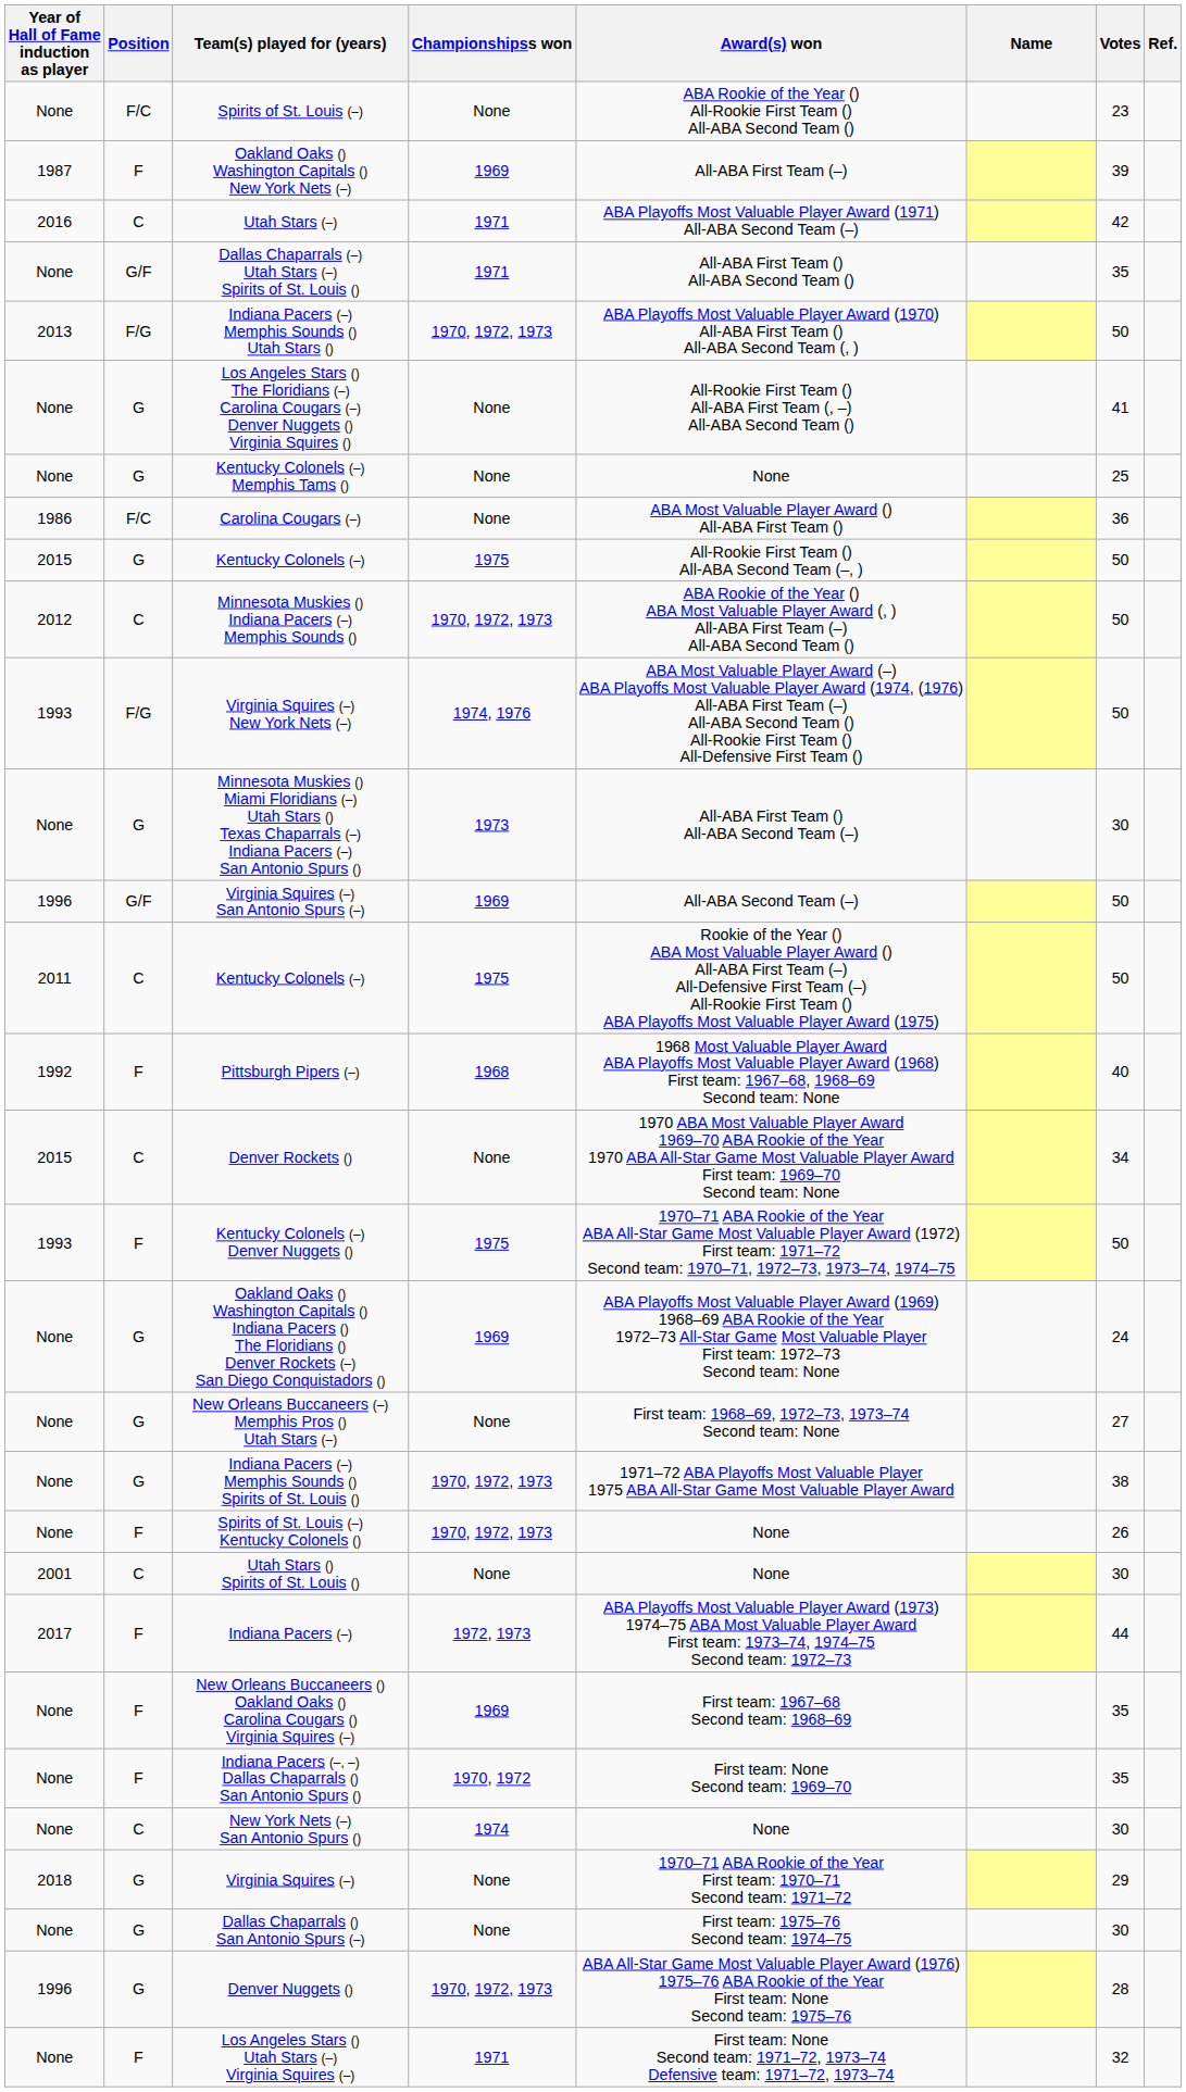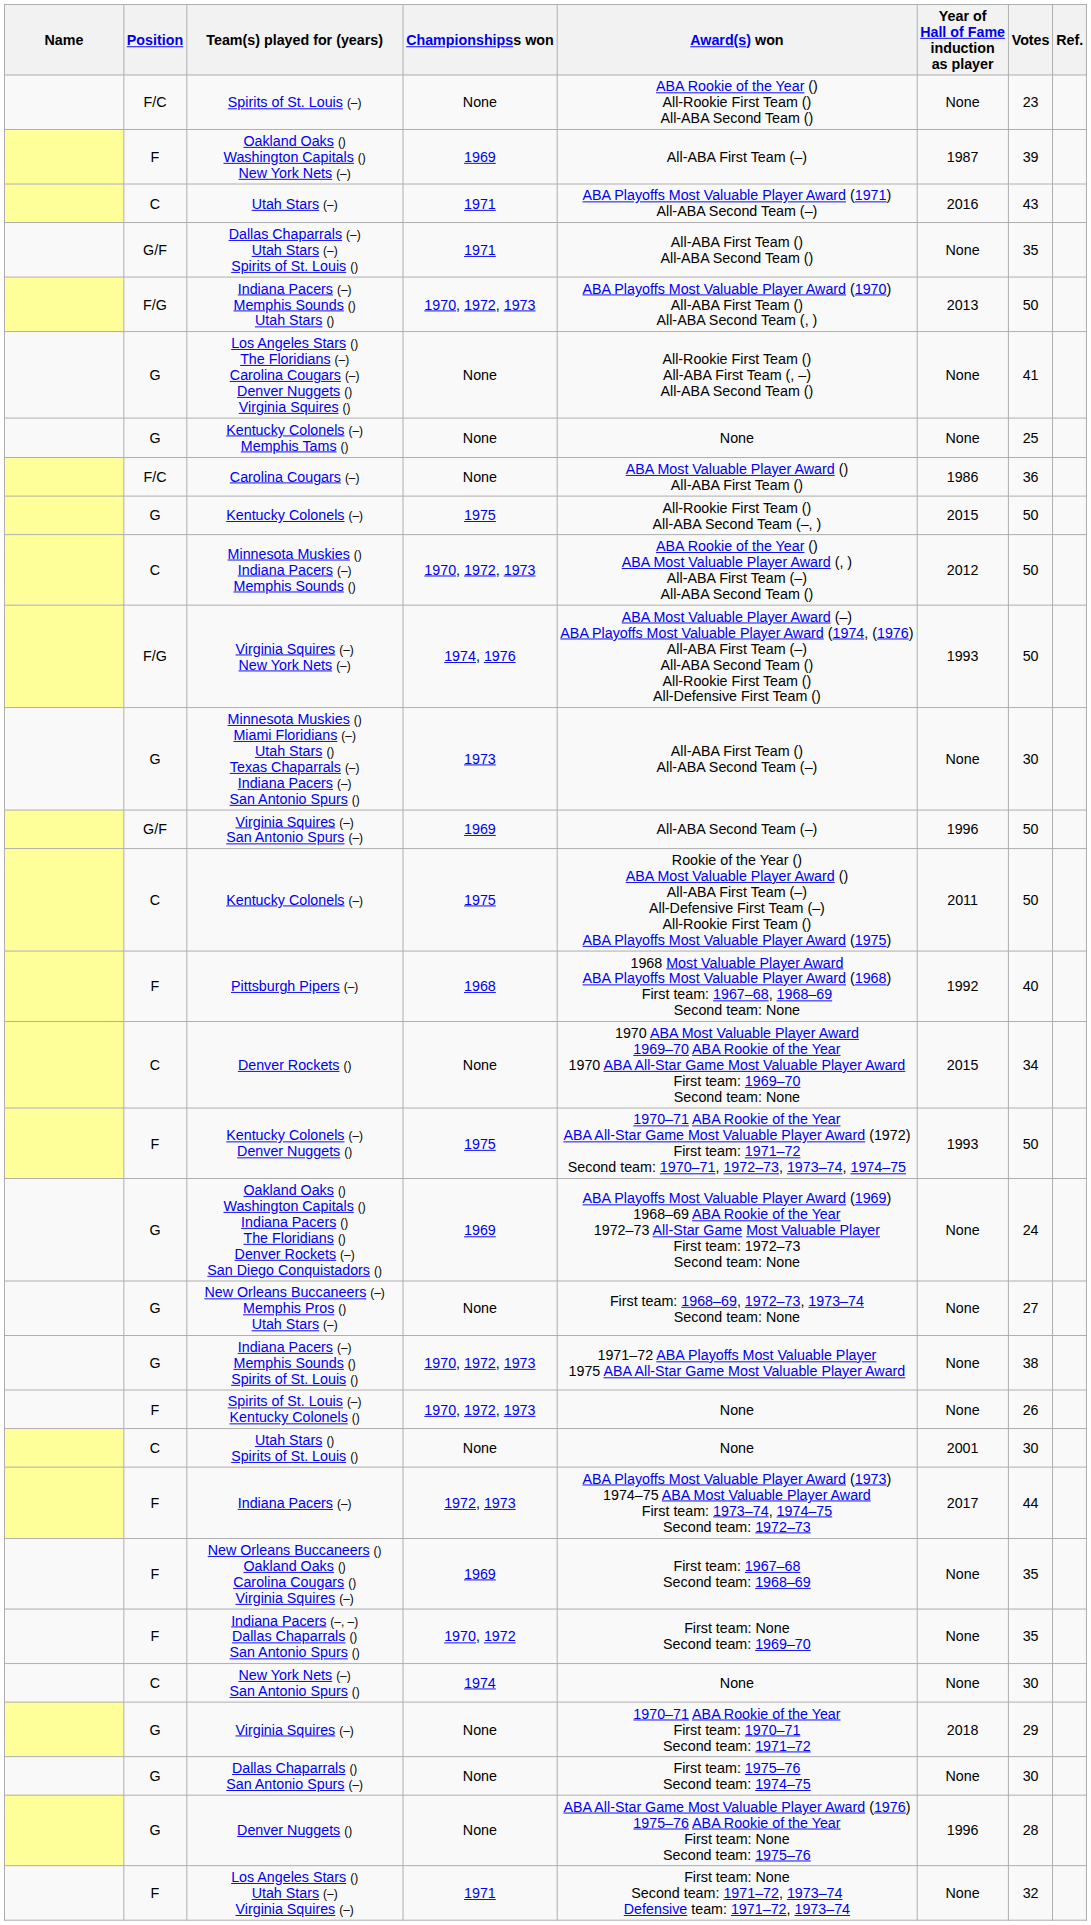columns swapped: Name <-> Year of Hall of Fame induction as player
Utah Stars (–) | Votes: 42 -> 43
Denver Nuggets () | Championshipss won: 1970, 1972, 1973 -> None
